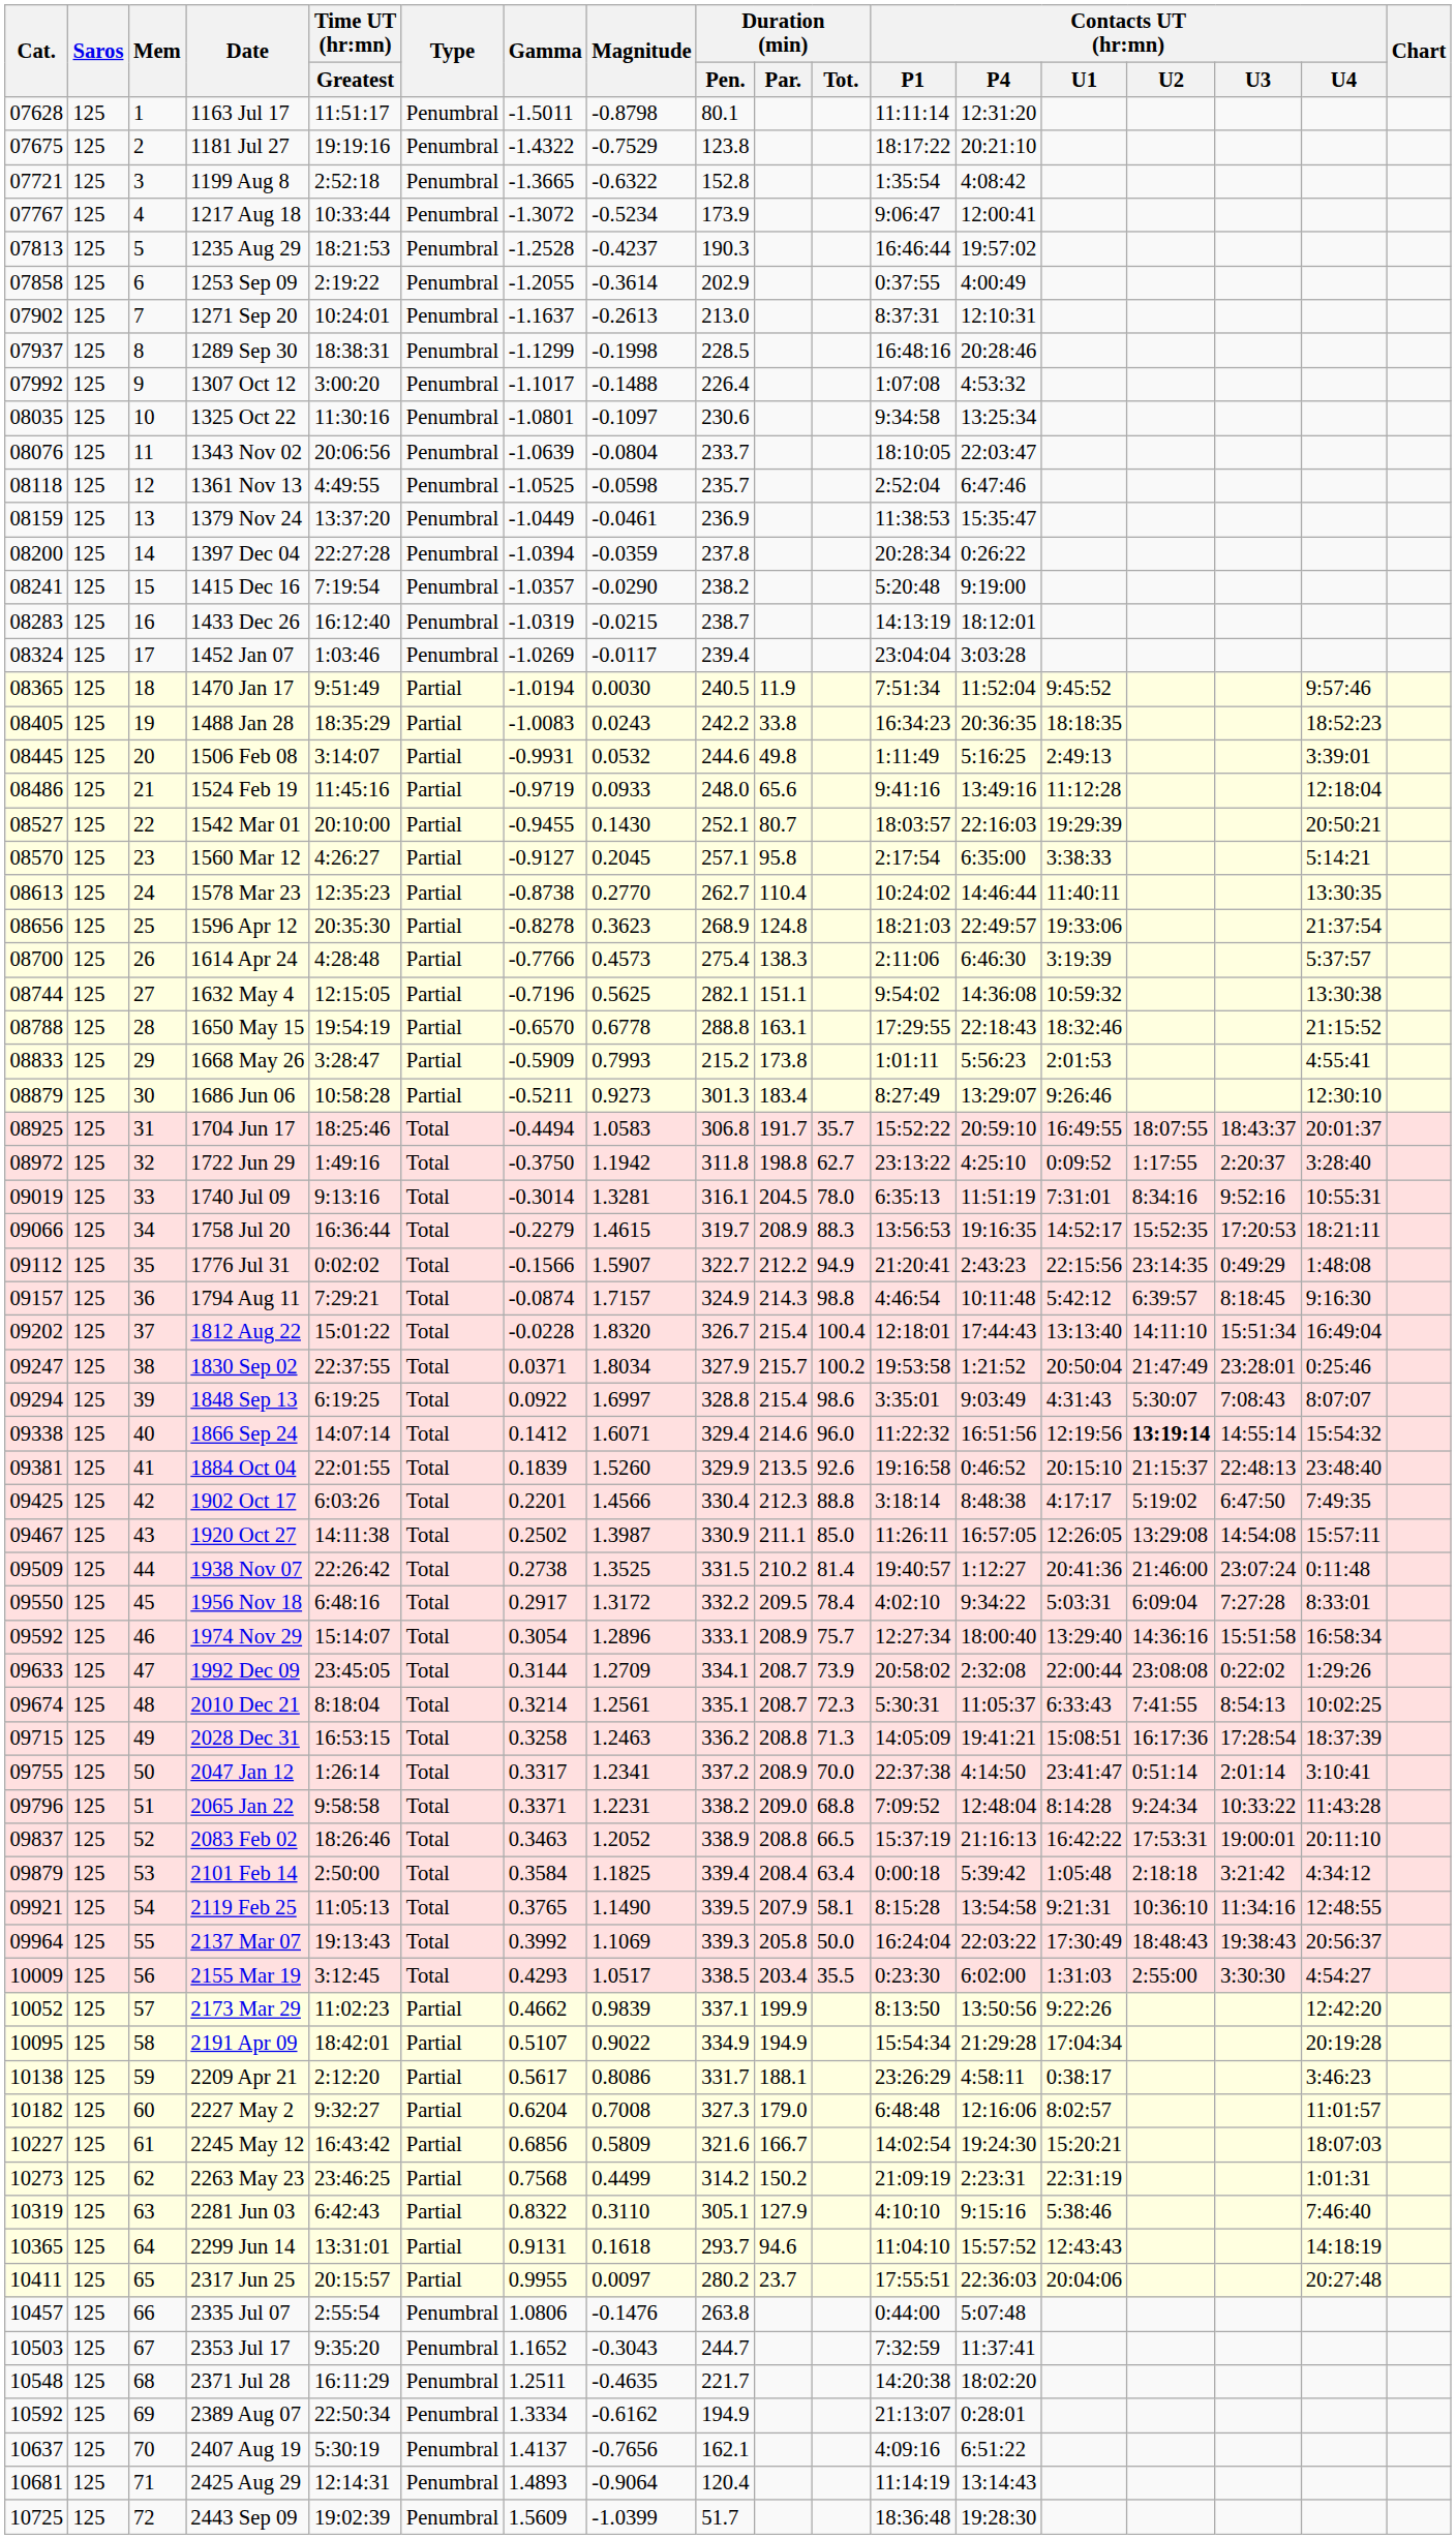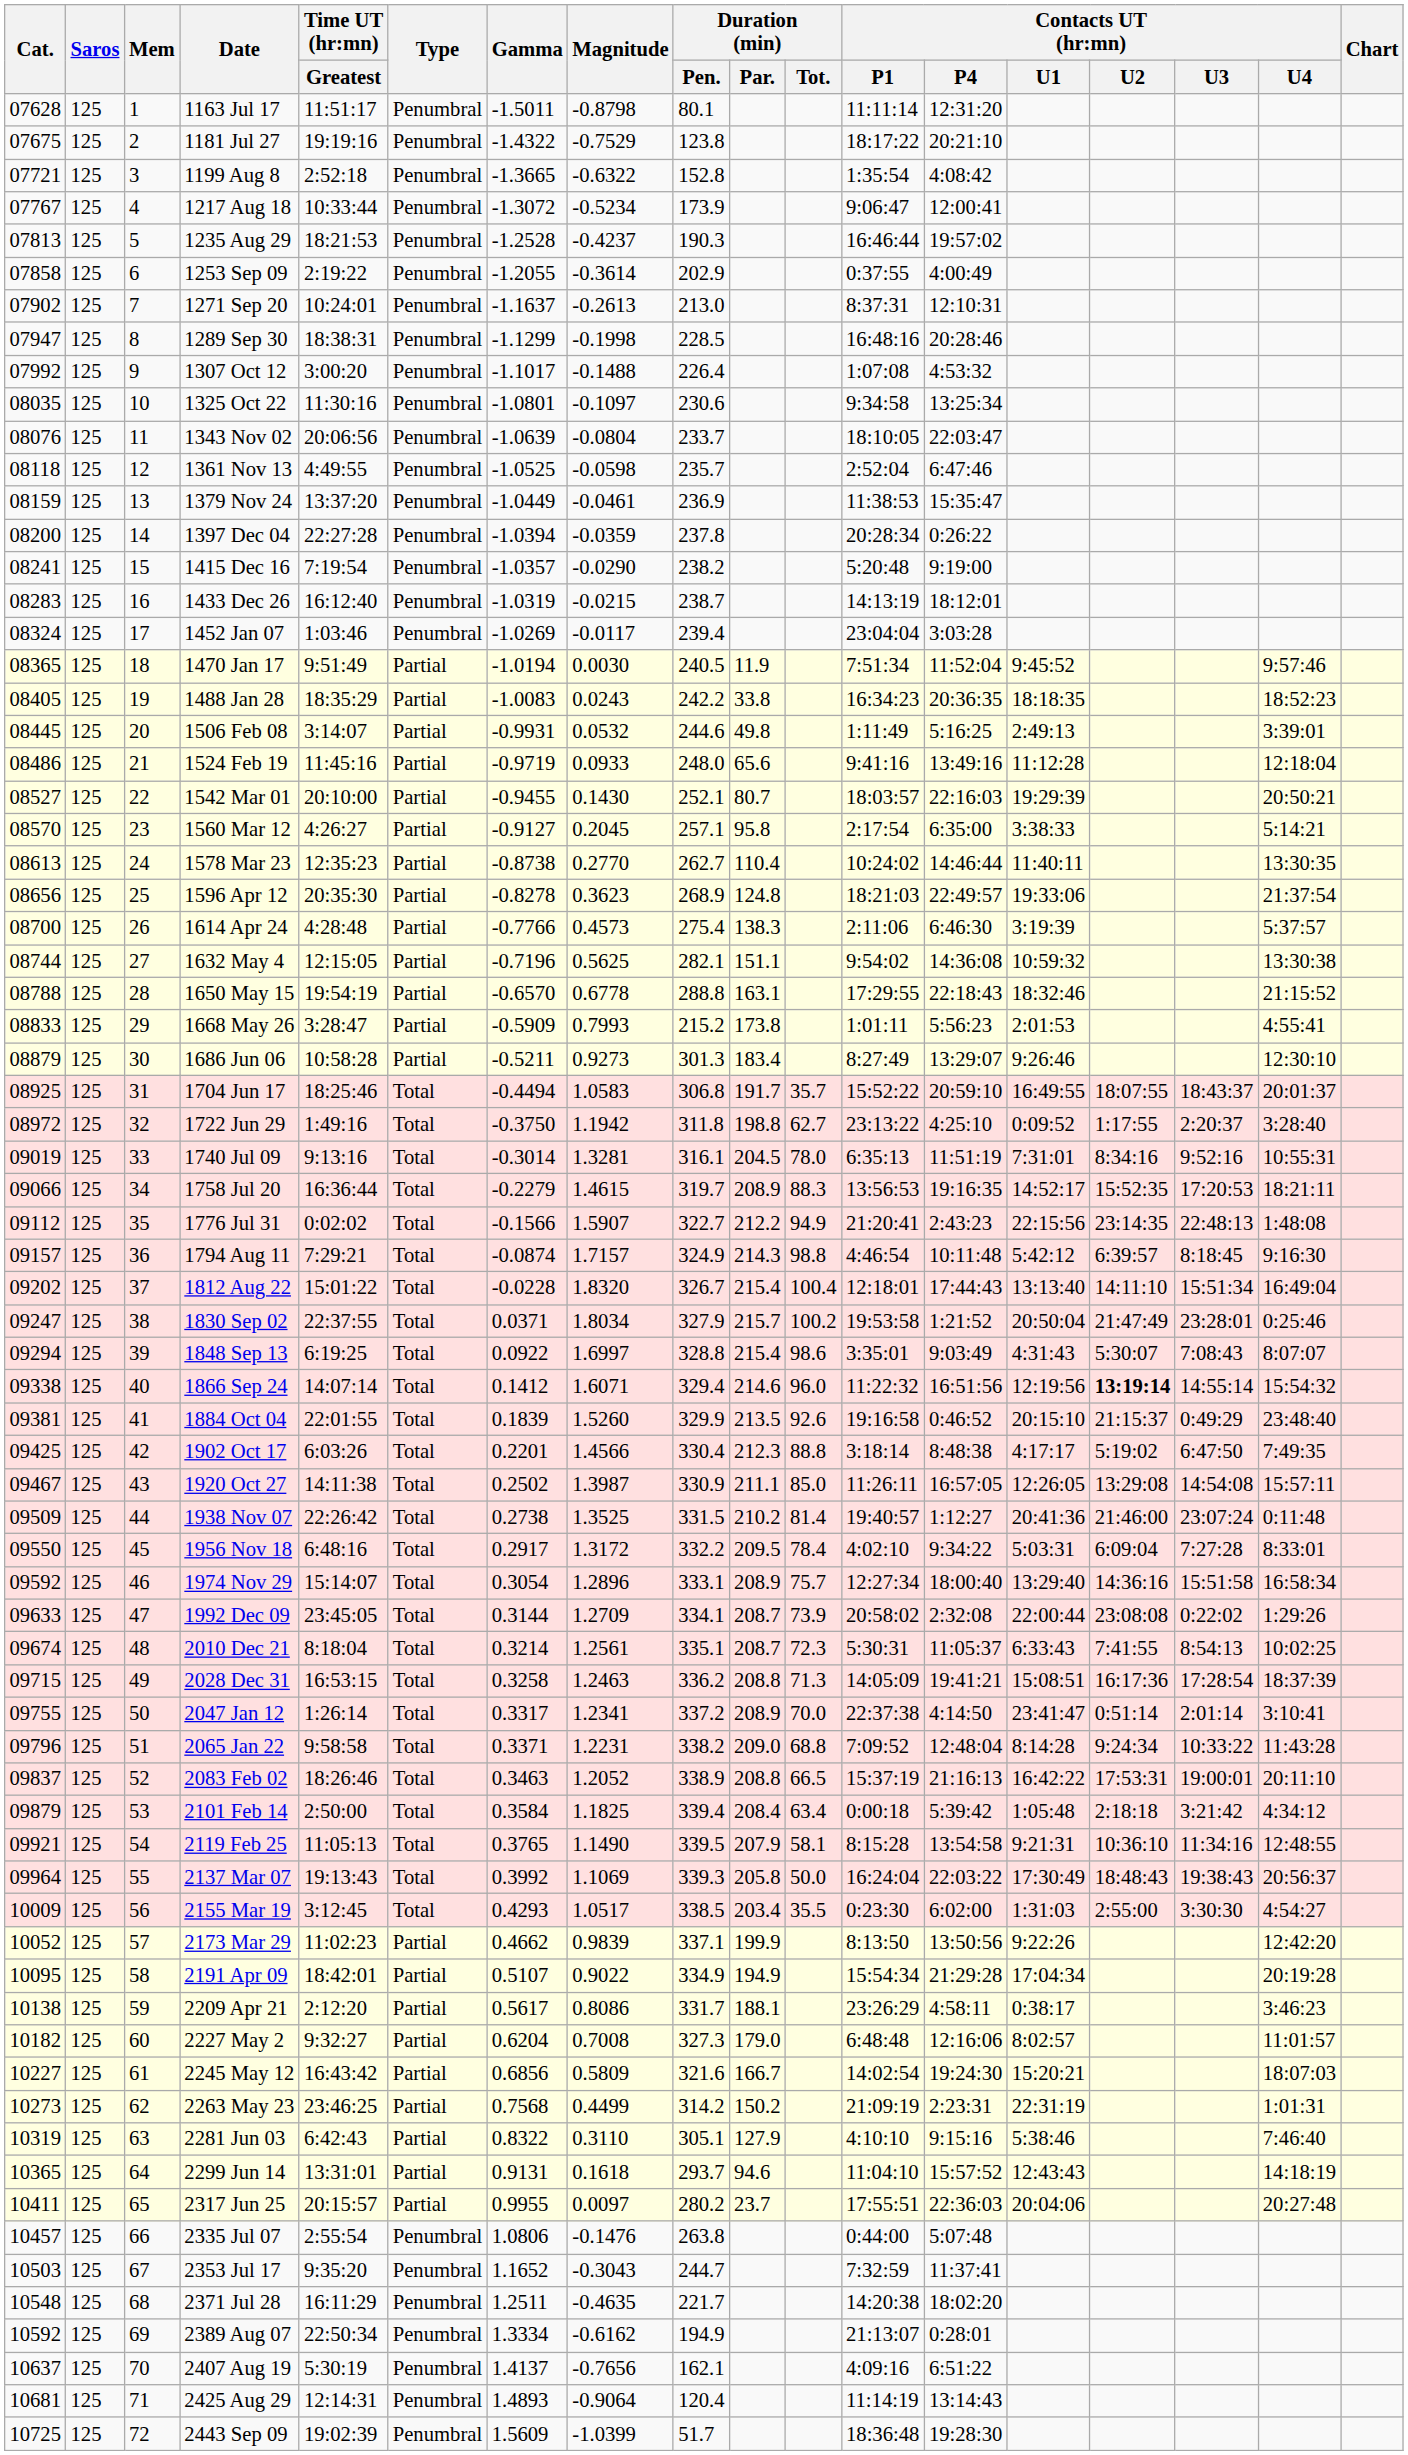1289 Sep 30 | Cat.: 07937 -> 07947
1776 Jul 31 | Contacts UT (hr:mn) / U3: 0:49:29 -> 22:48:13
1884 Oct 04 | Contacts UT (hr:mn) / U3: 22:48:13 -> 0:49:29
